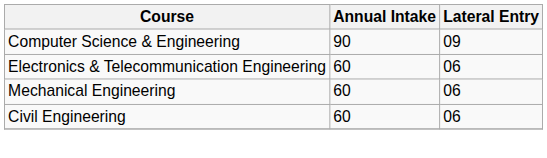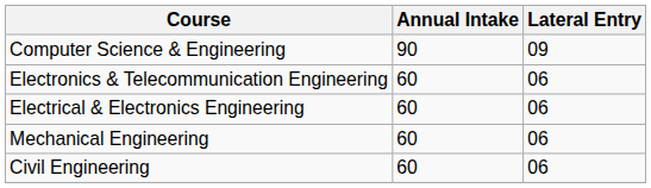+ row: Electrical & Electronics Engineering | 60 | 06
